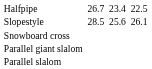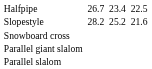Slopestyle | column 3: 28.5 -> 28.2
Slopestyle | column 5: 25.6 -> 25.2
Slopestyle | column 7: 26.1 -> 21.6
